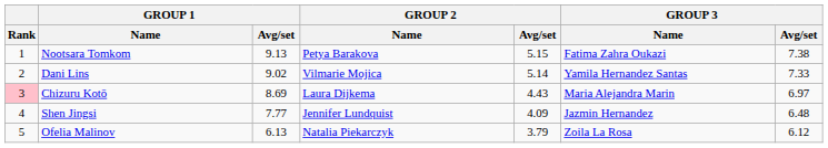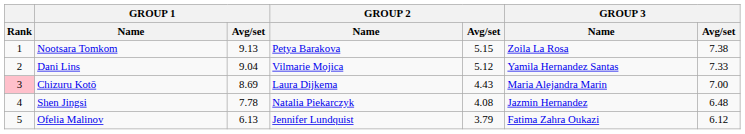Nootsara Tomkom | GROUP 3 / Name: Fatima Zahra Oukazi -> Zoila La Rosa
Dani Lins | GROUP 1 / Avg/set: 9.02 -> 9.04
Dani Lins | GROUP 2 / Avg/set: 5.14 -> 5.12
Chizuru Kotō | GROUP 3 / Avg/set: 6.97 -> 7.00
Shen Jingsi | GROUP 1 / Avg/set: 7.77 -> 7.78
Shen Jingsi | GROUP 2 / Name: Jennifer Lundquist -> Natalia Piekarczyk
Shen Jingsi | GROUP 2 / Avg/set: 4.09 -> 4.08
Ofelia Malinov | GROUP 2 / Name: Natalia Piekarczyk -> Jennifer Lundquist
Ofelia Malinov | GROUP 3 / Name: Zoila La Rosa -> Fatima Zahra Oukazi
